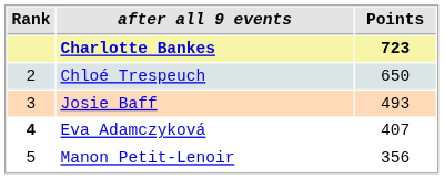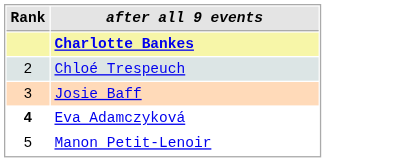- column: Points | 723 | 650 | 493 | 407 | 356
